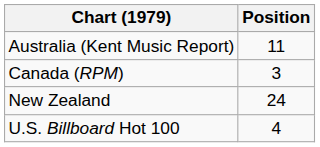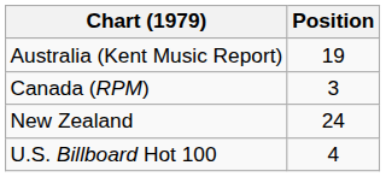Australia (Kent Music Report) | Position: 11 -> 19
